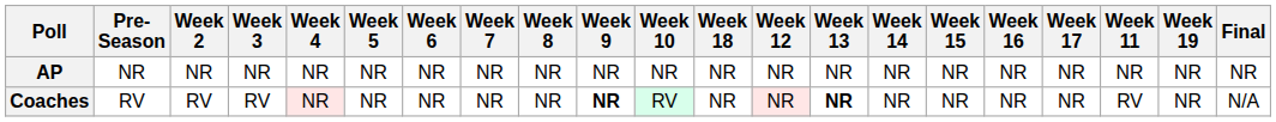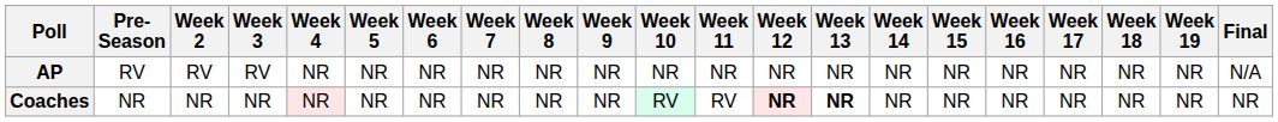columns swapped: Week 11 <-> Week 18
AP | Pre- Season: NR -> RV
AP | Week 2: NR -> RV
AP | Week 3: NR -> RV
AP | Final: NR -> N/A
Coaches | Pre- Season: RV -> NR
Coaches | Week 2: RV -> NR
Coaches | Week 3: RV -> NR
Coaches | Week 9: bold -> normal
Coaches | Week 12: normal -> bold
Coaches | Final: N/A -> NR
